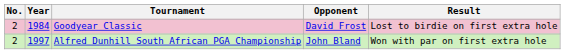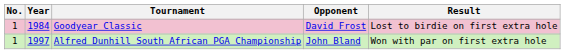Goodyear Classic | No.: 2 -> 1
Alfred Dunhill South African PGA Championship | No.: 2 -> 1
